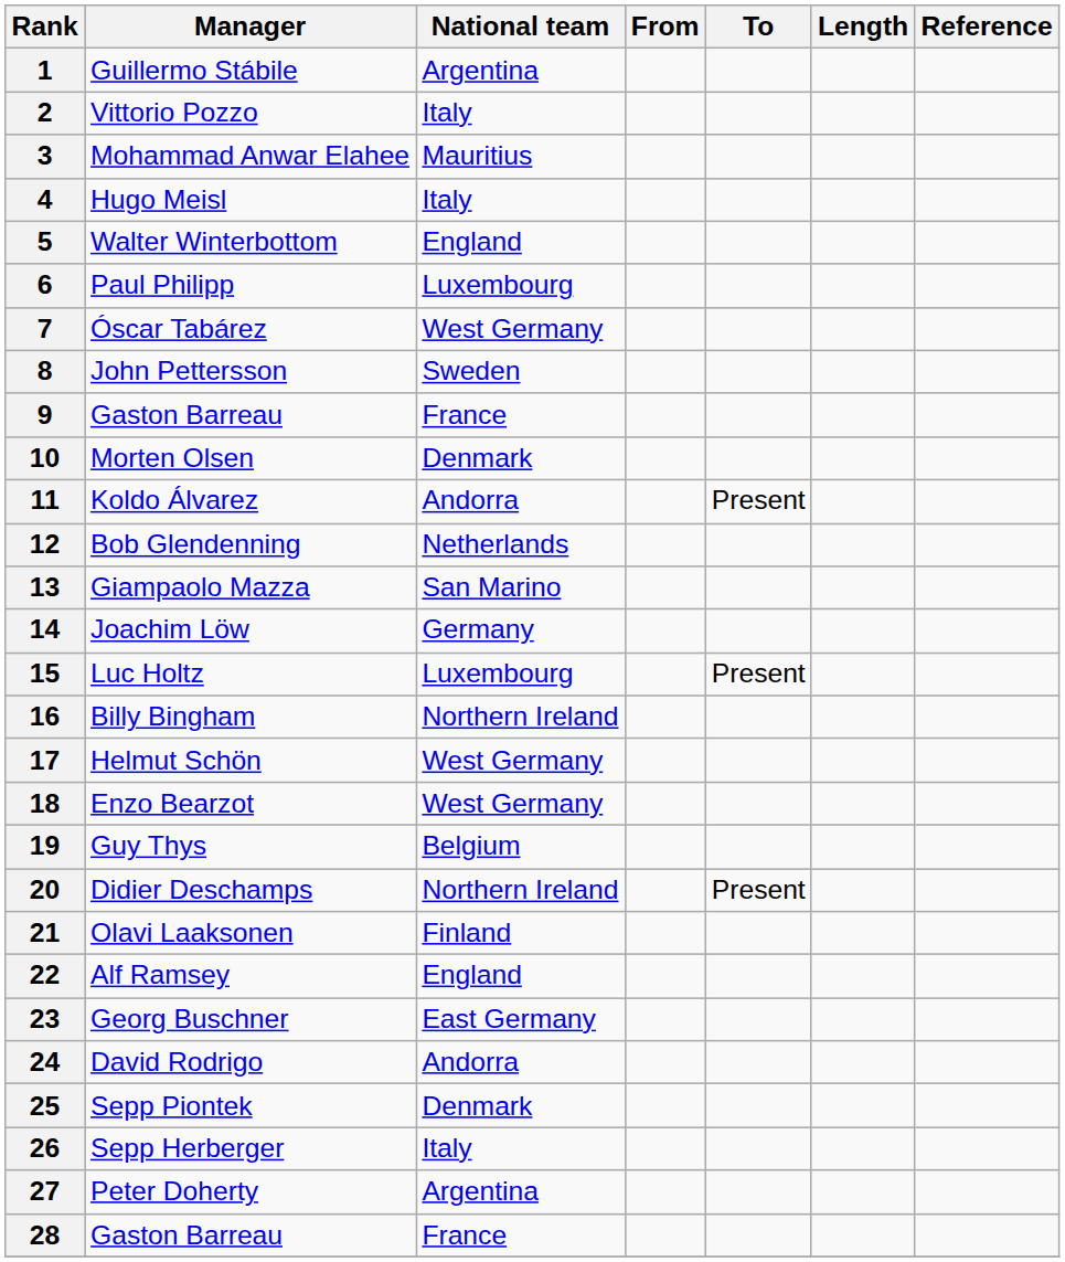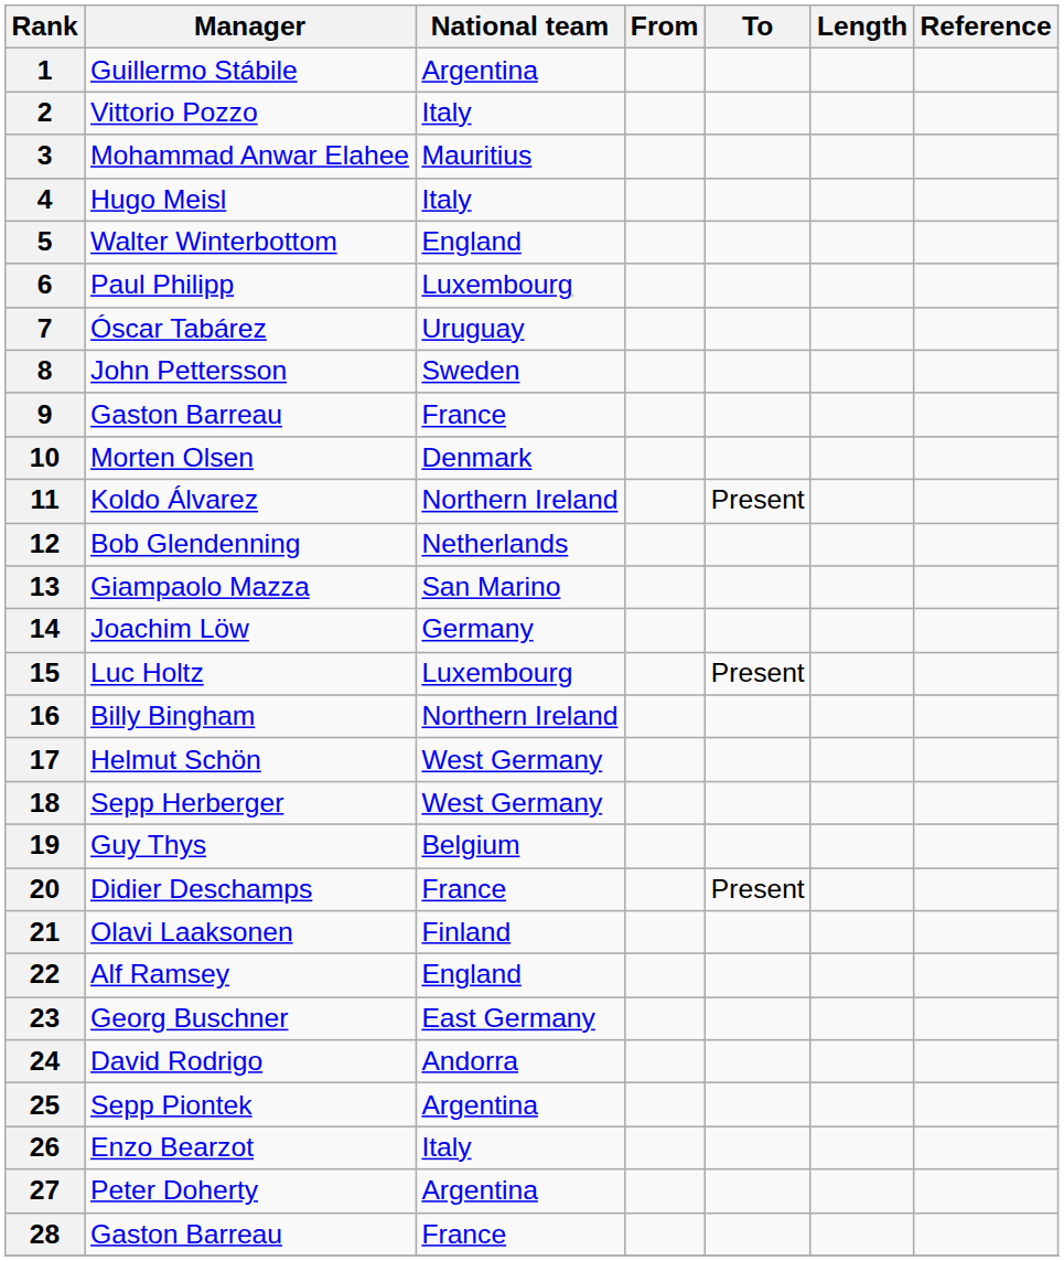7 | National team: West Germany -> Uruguay
11 | National team: Andorra -> Northern Ireland
18 | Manager: Enzo Bearzot -> Sepp Herberger
20 | National team: Northern Ireland -> France
25 | National team: Denmark -> Argentina
26 | Manager: Sepp Herberger -> Enzo Bearzot
